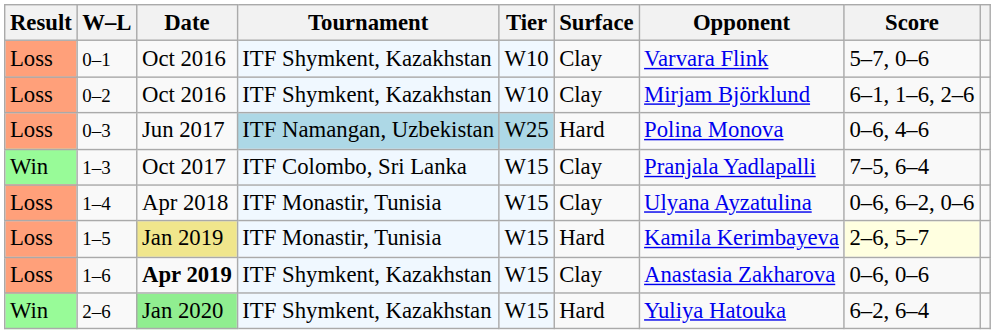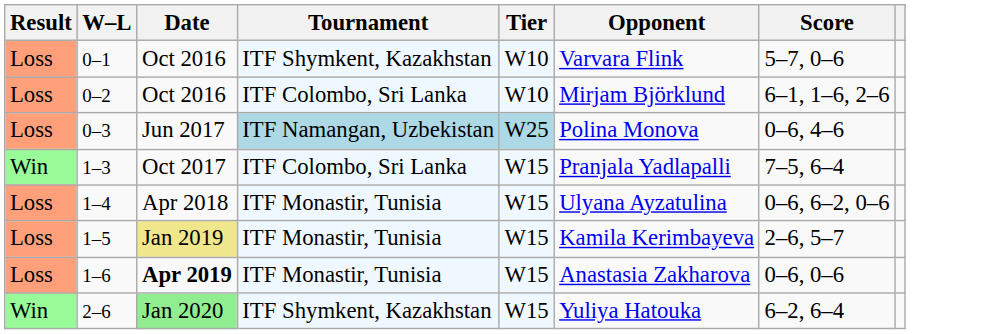- column: Surface | Clay | Clay | Hard | Clay | Clay | Hard | Clay | Hard
0–2 | Tournament: ITF Shymkent, Kazakhstan -> ITF Colombo, Sri Lanka
1–5 | Score: lightyellow background -> no background
1–6 | Tournament: ITF Shymkent, Kazakhstan -> ITF Monastir, Tunisia
